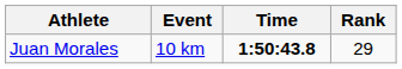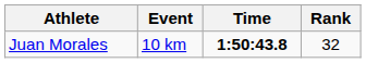Juan Morales | Rank: 29 -> 32
